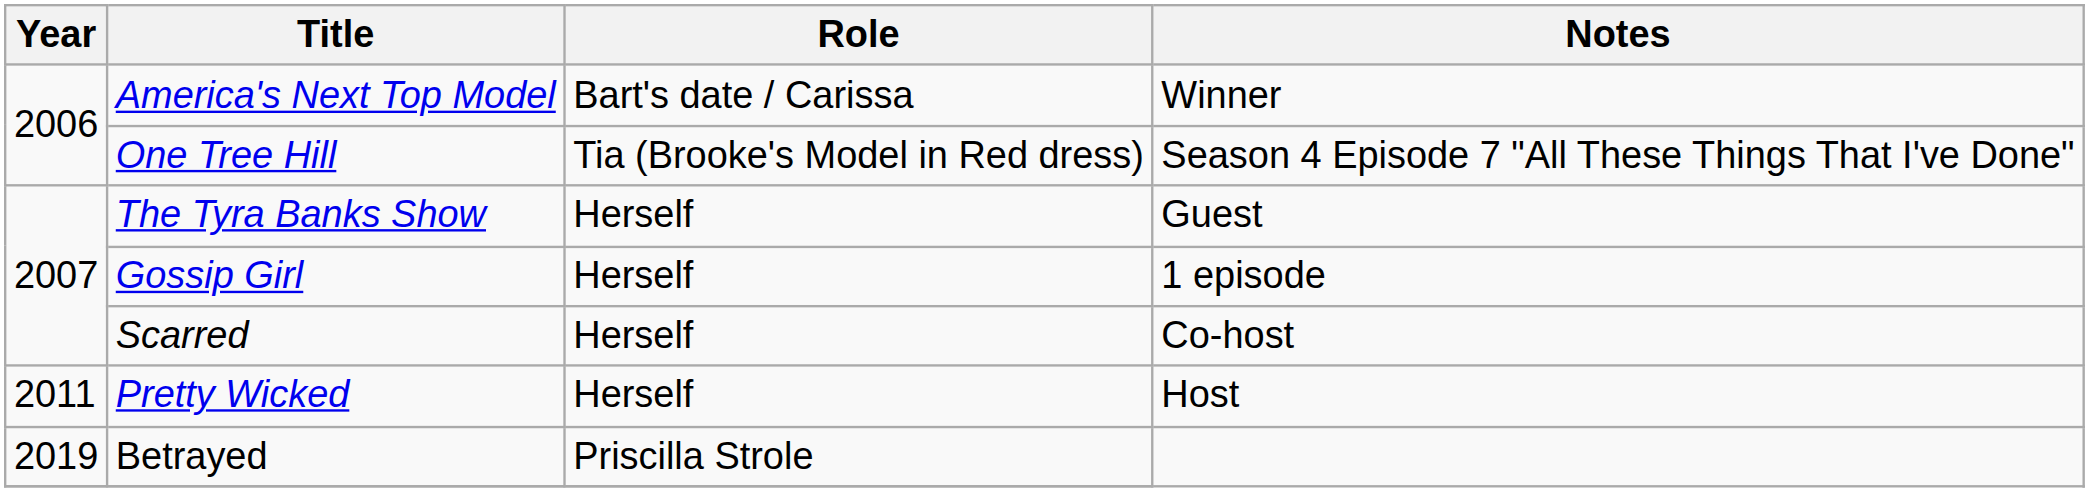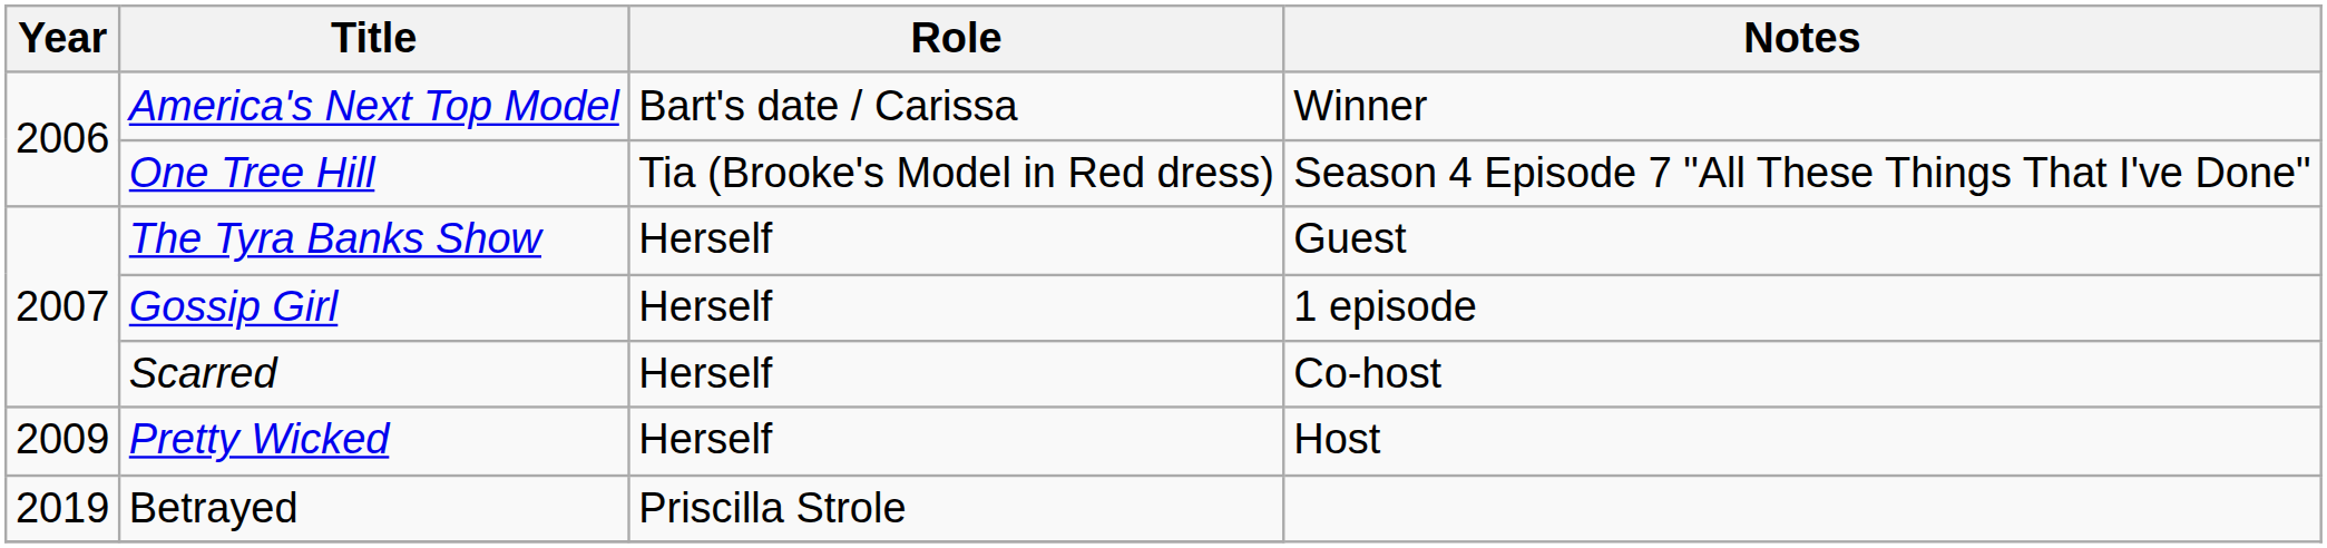Pretty Wicked | Year: 2011 -> 2009
